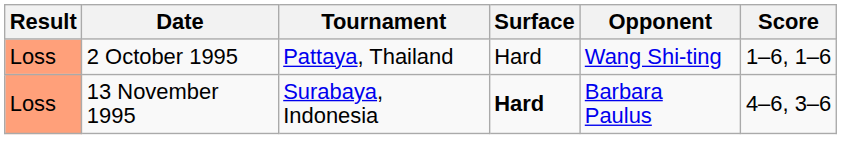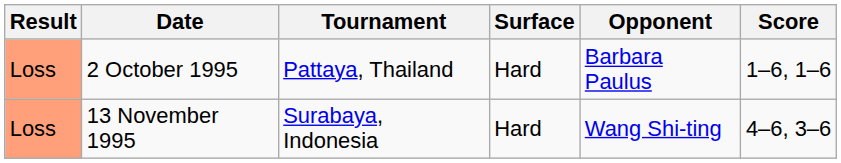2 October 1995 | Opponent: Wang Shi-ting -> Barbara Paulus
13 November 1995 | Surface: bold -> normal
13 November 1995 | Opponent: Barbara Paulus -> Wang Shi-ting
